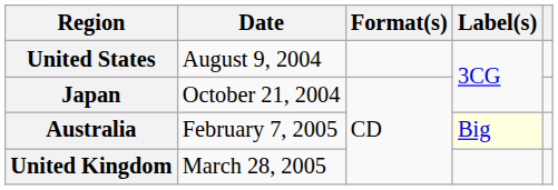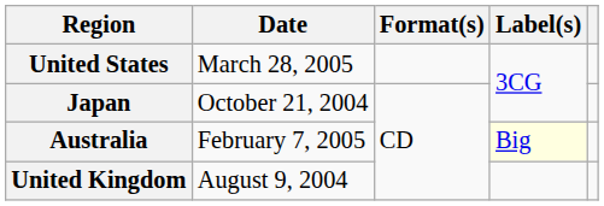United States | Date: August 9, 2004 -> March 28, 2005
United Kingdom | Date: March 28, 2005 -> August 9, 2004
